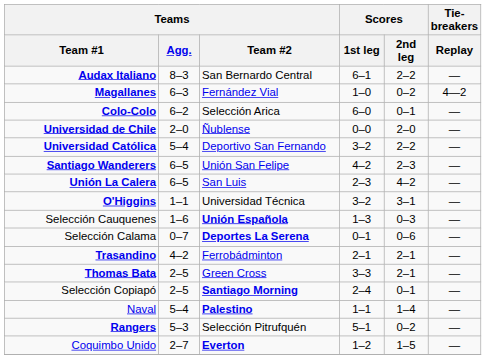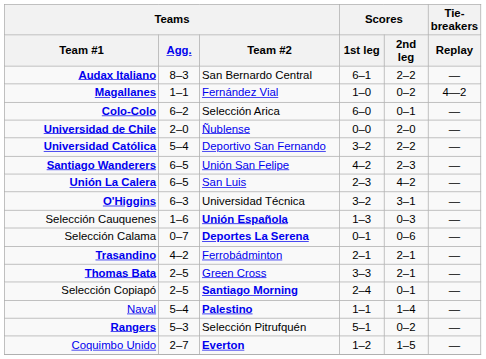Magallanes | Teams / Agg.: 6–3 -> 1–1
O'Higgins | Teams / Agg.: 1–1 -> 6–3
